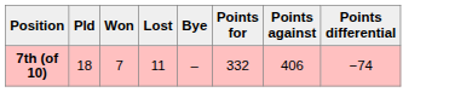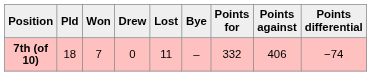+ column: Drew | 0
